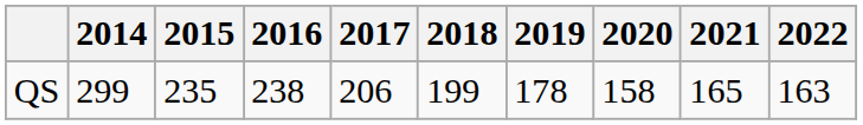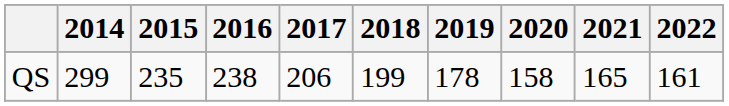QS | 2022: 163 -> 161
